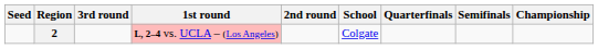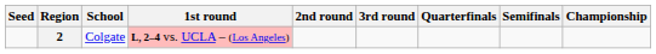columns swapped: School <-> 3rd round
